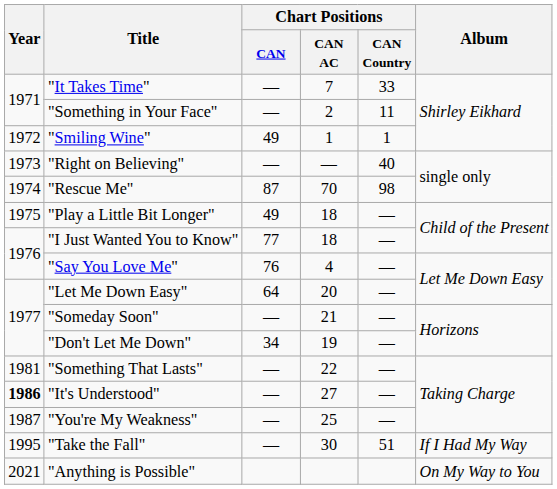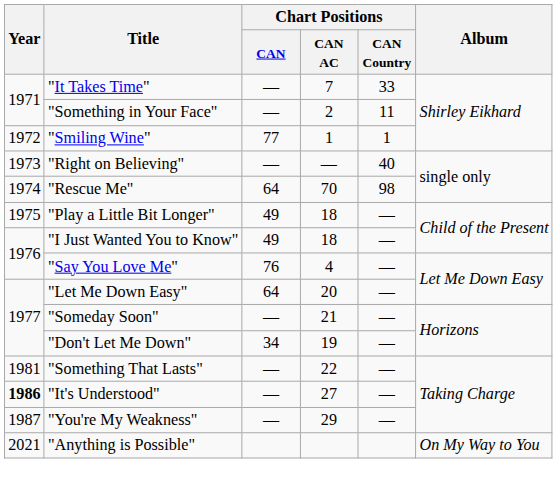"Smiling Wine" | Chart Positions / CAN: 49 -> 77
"Rescue Me" | Chart Positions / CAN: 87 -> 64
"I Just Wanted You to Know" | Chart Positions / CAN: 77 -> 49
"You're My Weakness" | Chart Positions / CAN AC: 25 -> 29
- row: 1995 | "Take the Fall" | — | 30 | 51 | If I Had My Way
